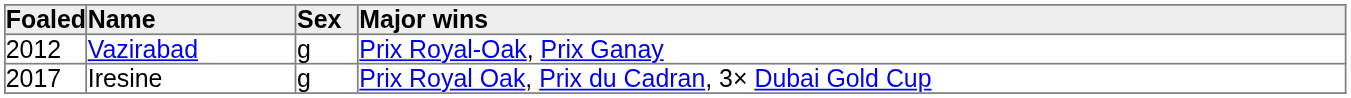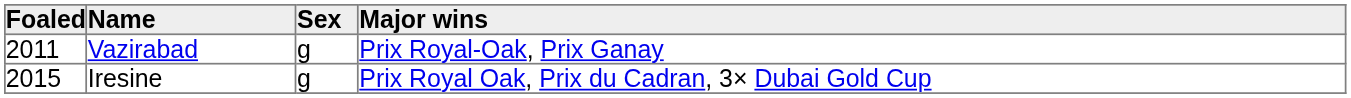Vazirabad | Foaled: 2012 -> 2011
Iresine | Foaled: 2017 -> 2015
